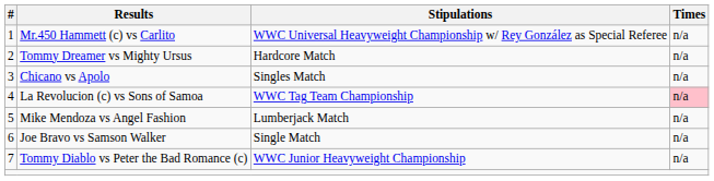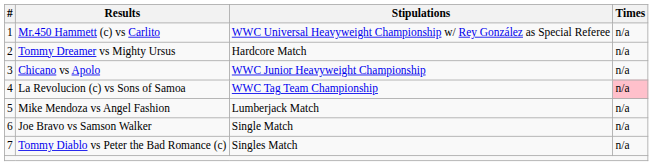Chicano vs Apolo | Stipulations: Singles Match -> WWC Junior Heavyweight Championship
Tommy Diablo vs Peter the Bad Romance (c) | Stipulations: WWC Junior Heavyweight Championship -> Singles Match
